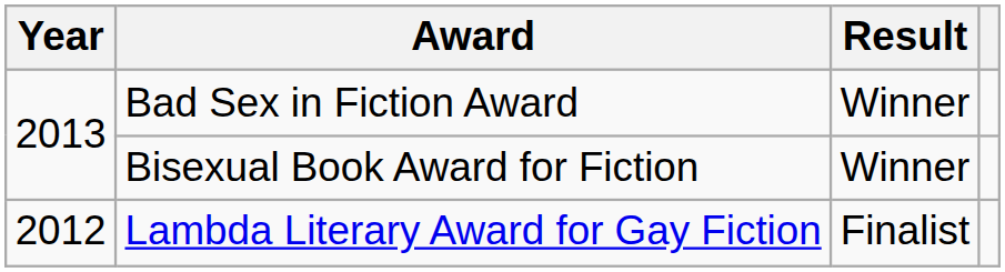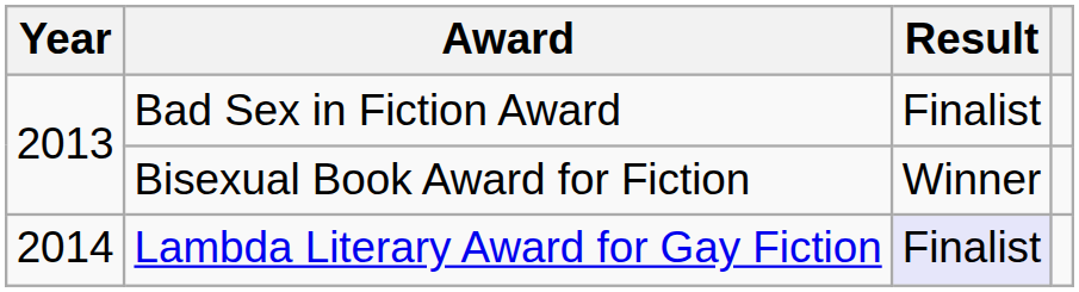Bad Sex in Fiction Award | Result: Winner -> Finalist
Lambda Literary Award for Gay Fiction | Year: 2012 -> 2014
Lambda Literary Award for Gay Fiction | Result: no background -> lavender background
